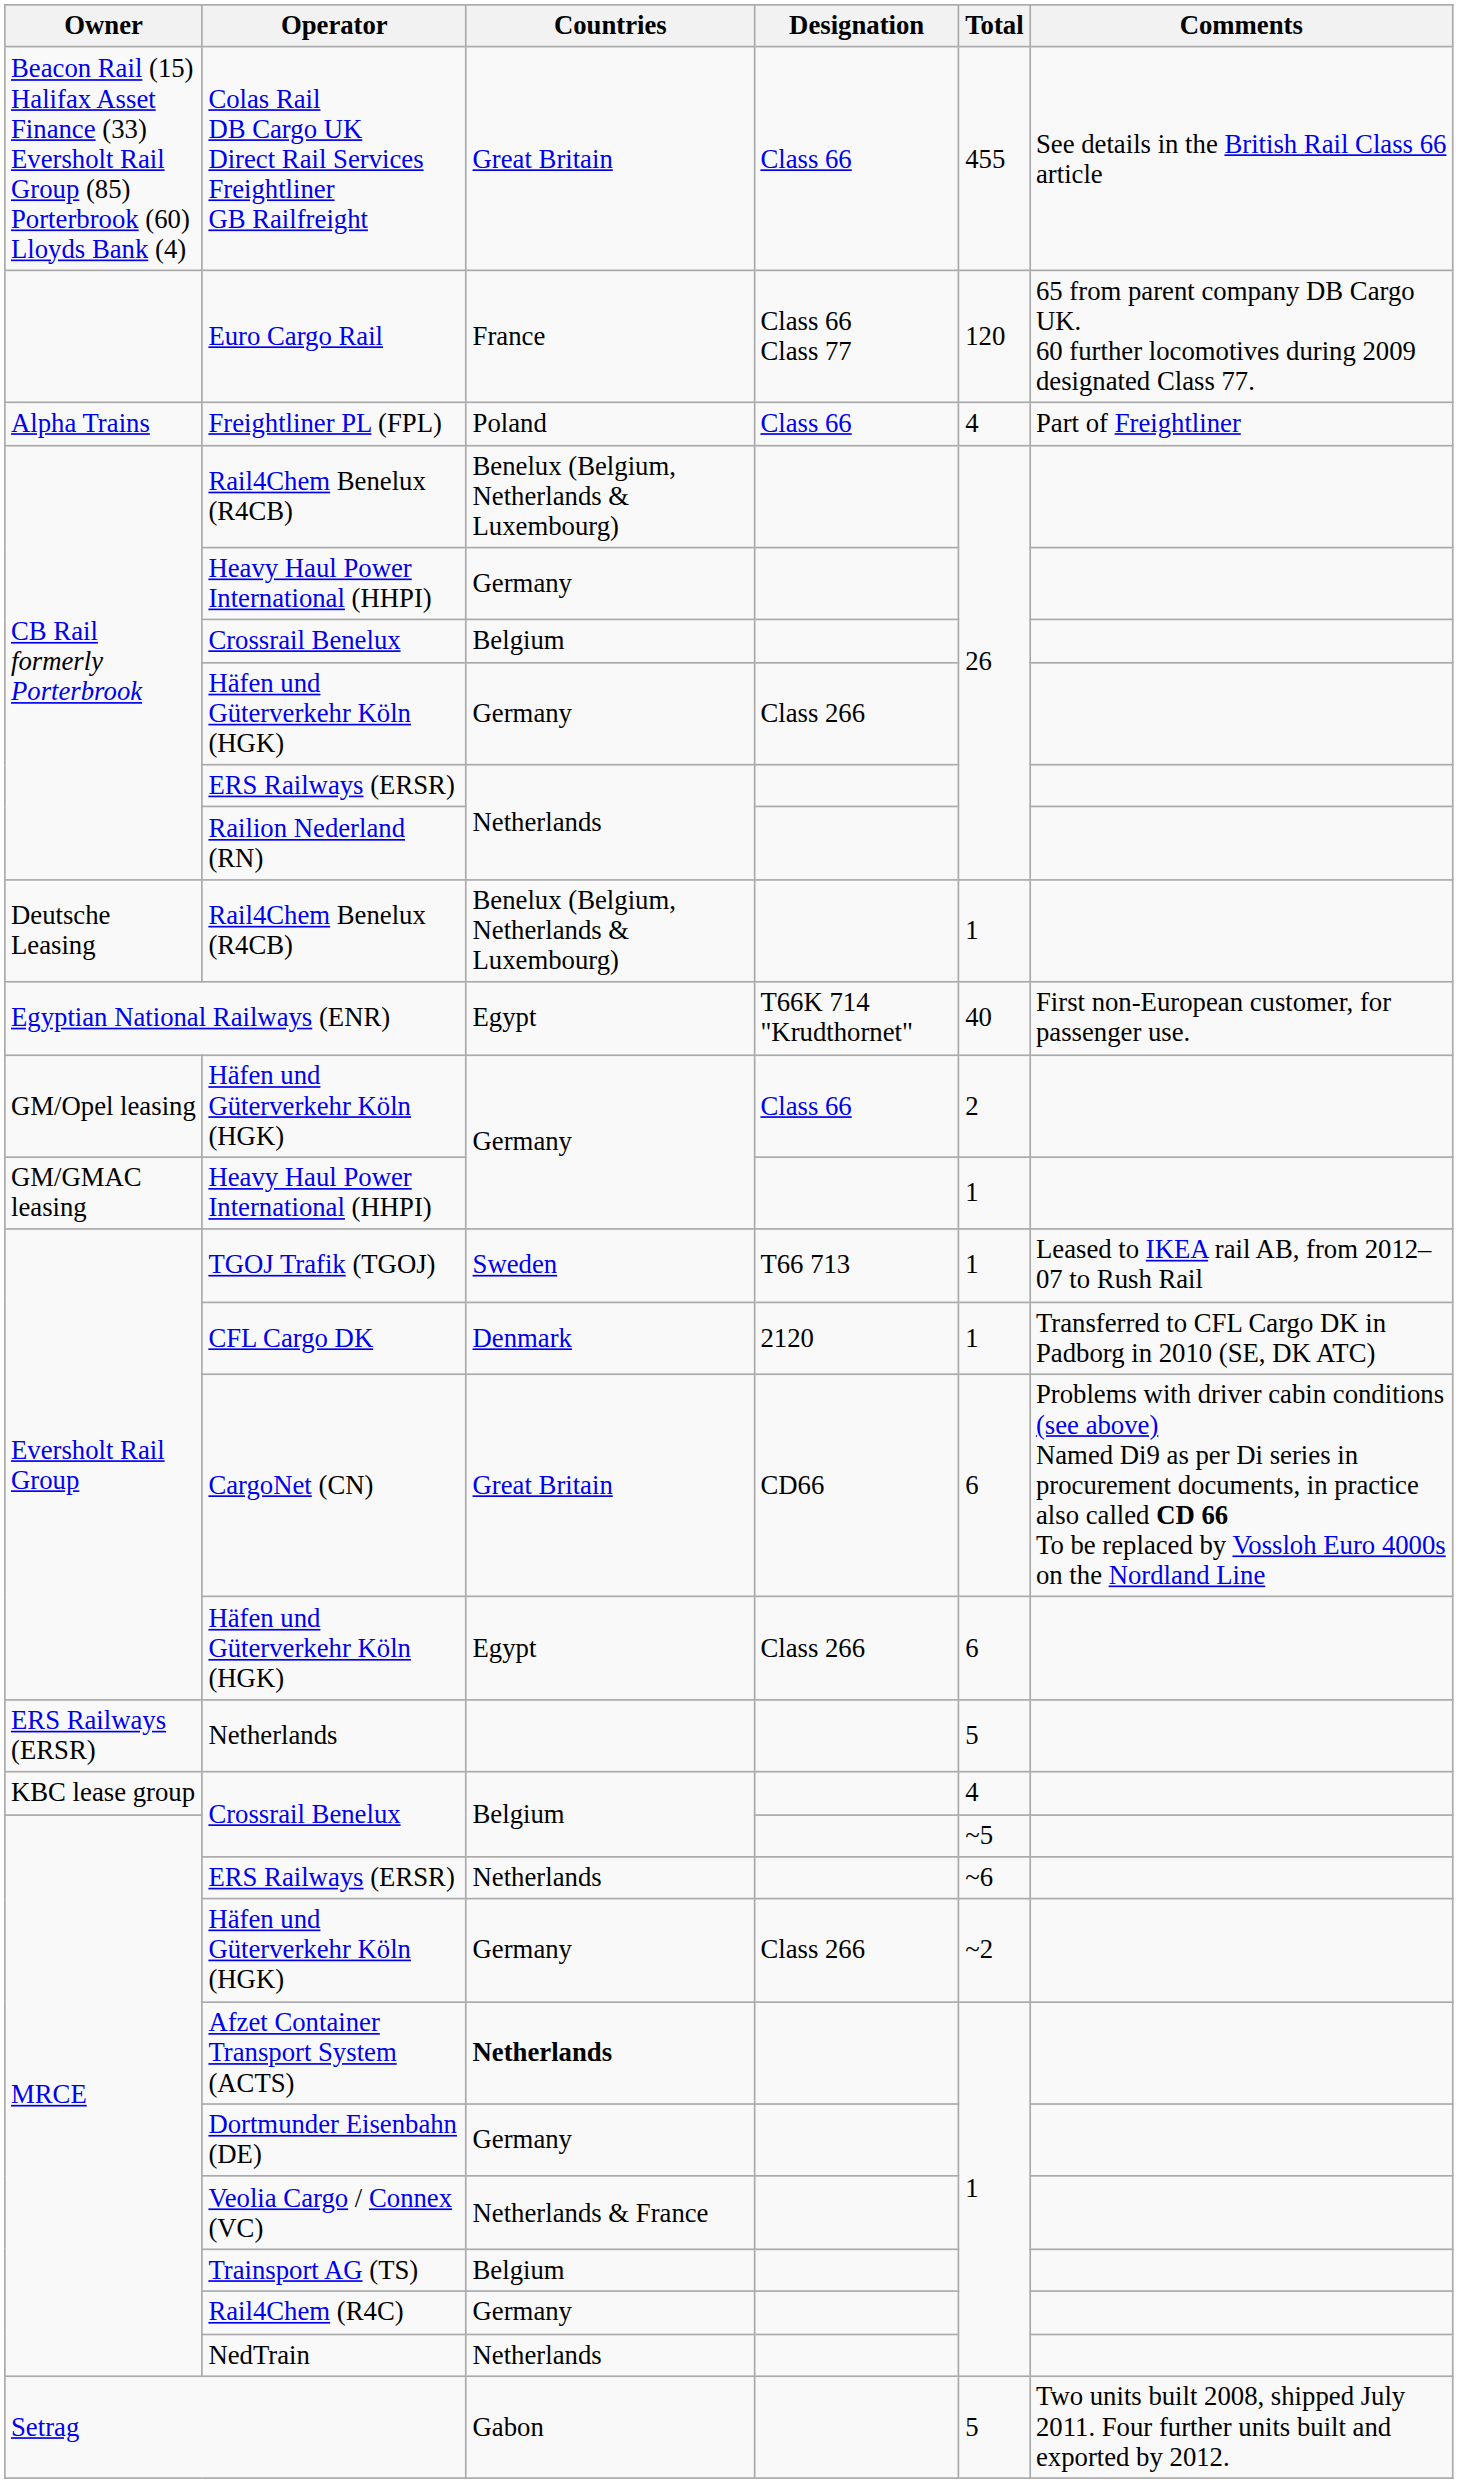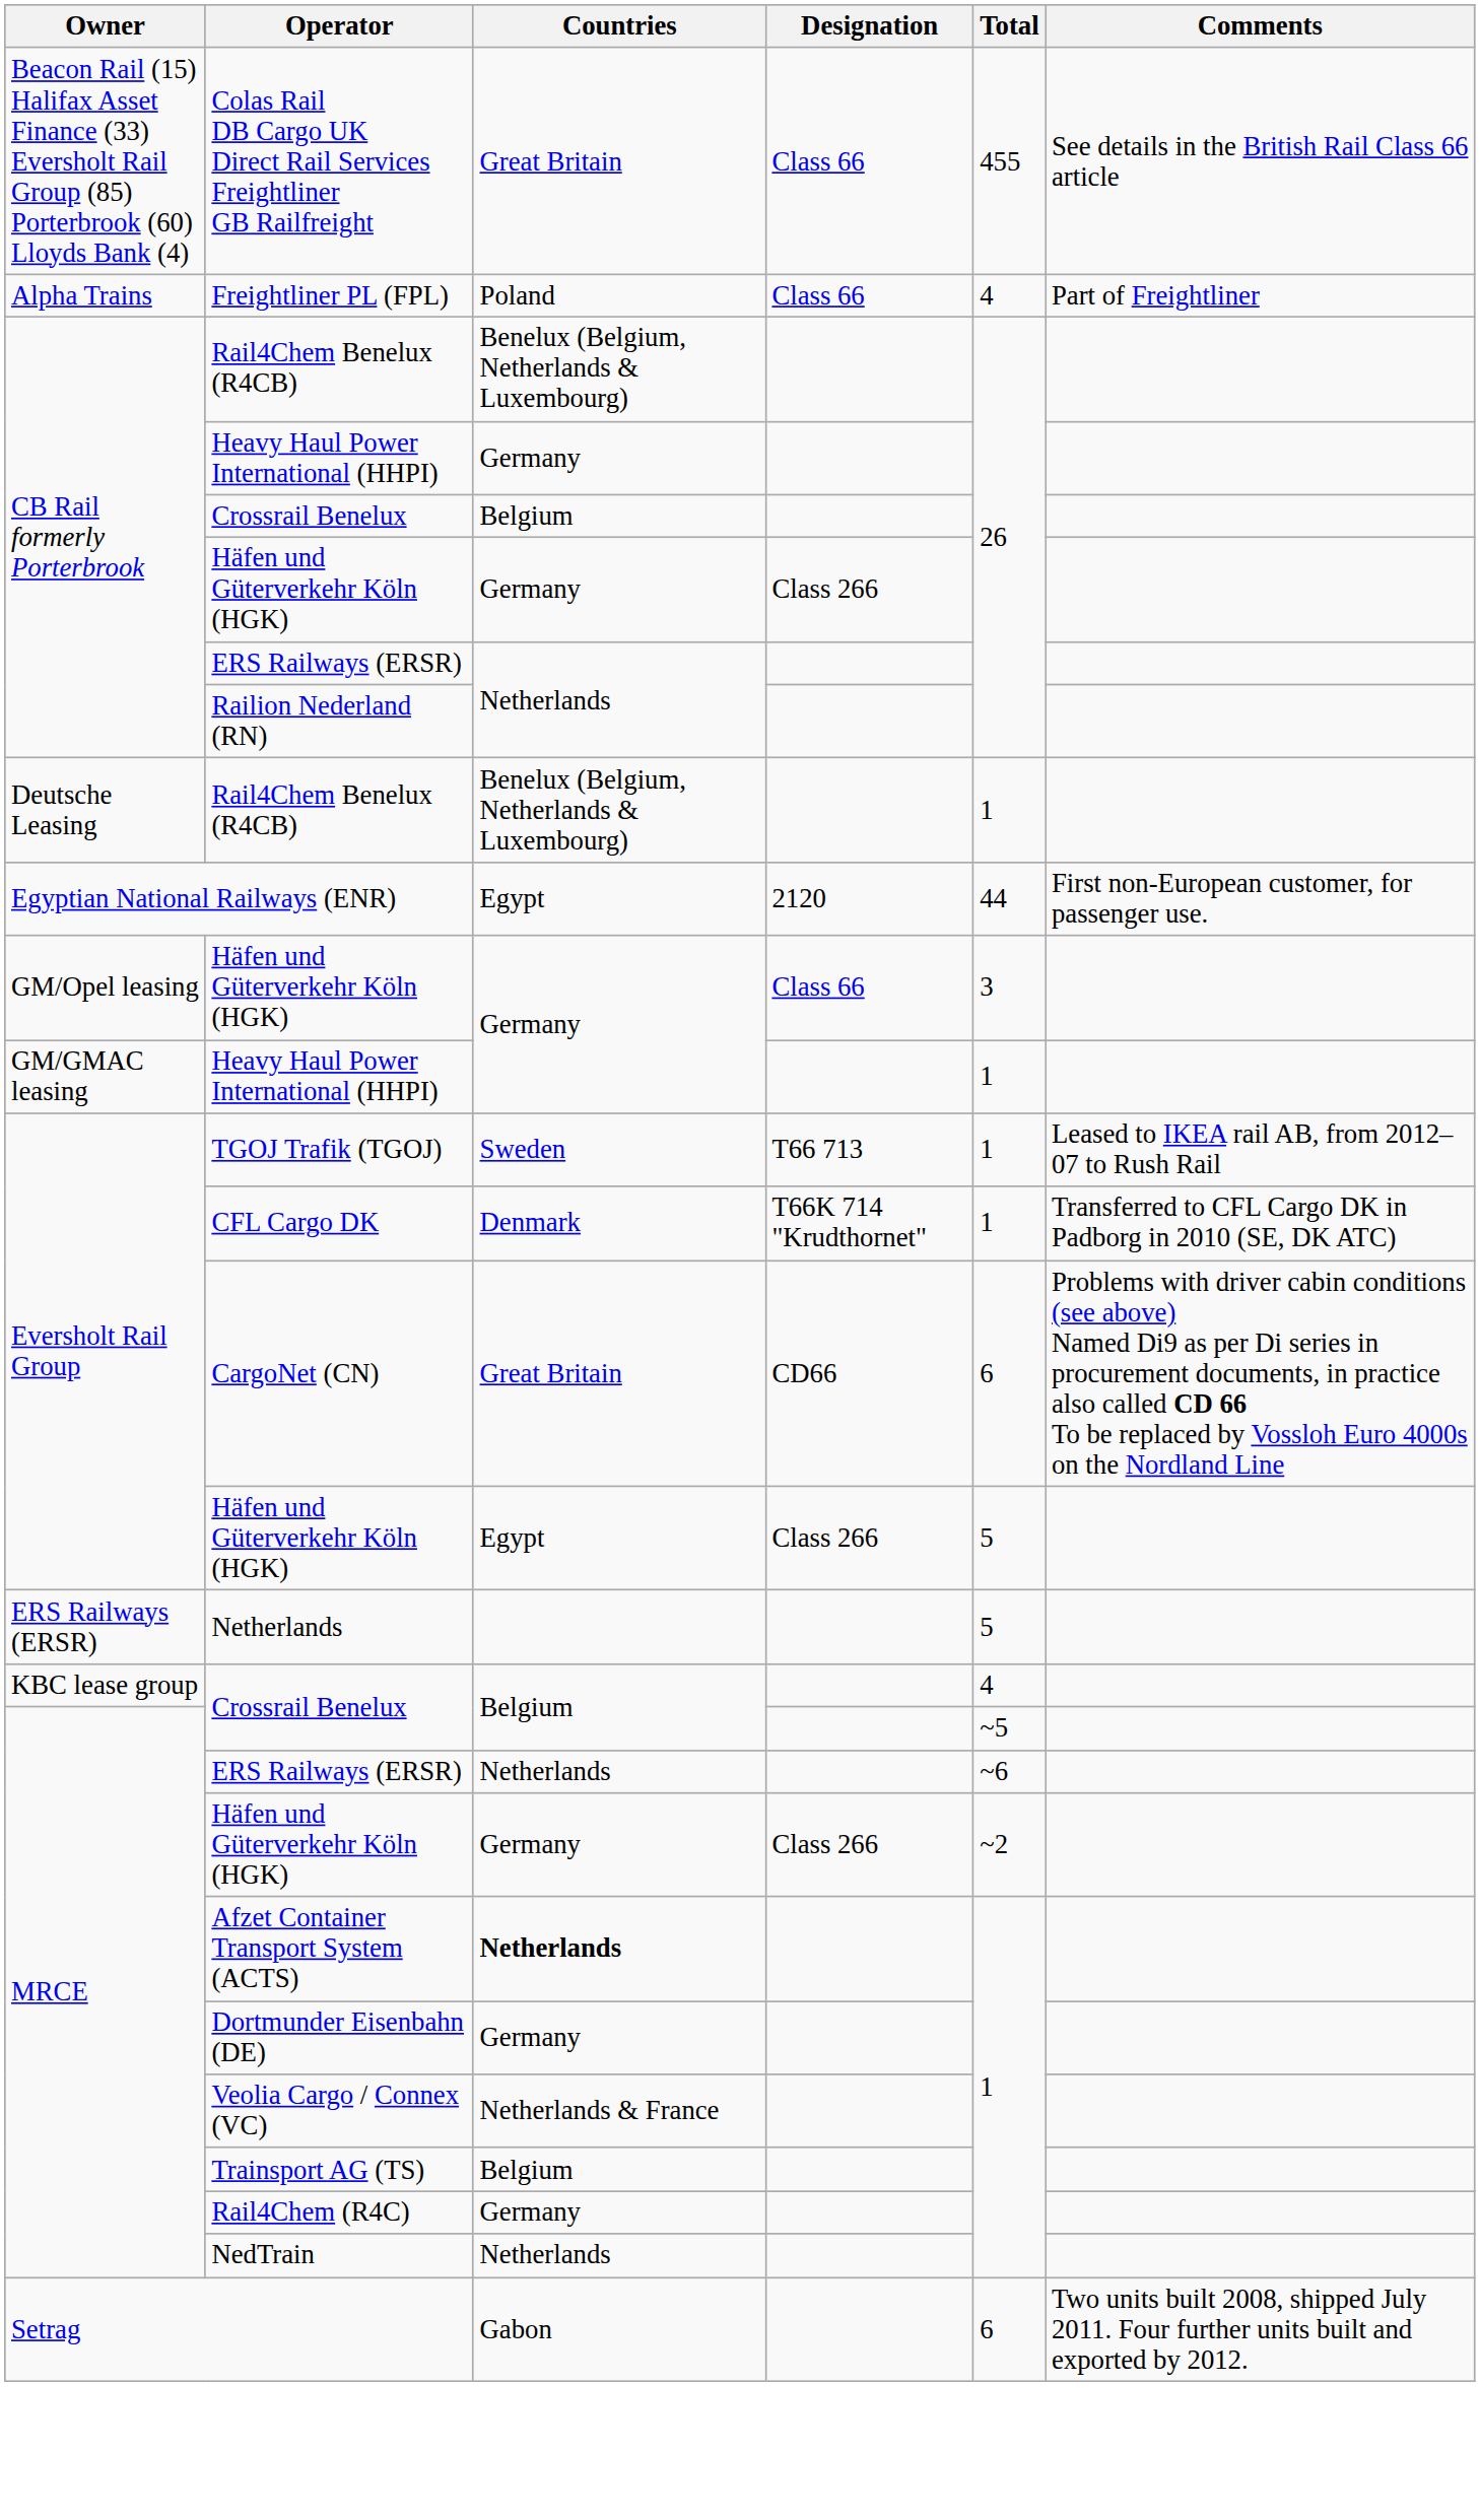- row: Euro Cargo Rail | France | Class 66 Class 77 | 120 | 65 from parent company DB Cargo UK. 60 further locomotives during 2009 designated Class 77.
Egyptian National Railways (ENR) | Designation: T66K 714 "Krudthornet" -> 2120
Egyptian National Railways (ENR) | Total: 40 -> 44
GM/Opel leasing / Häfen und Güterverkehr Köln (HGK) | Total: 2 -> 3
CFL Cargo DK | Designation: 2120 -> T66K 714 "Krudthornet"
Eversholt Rail Group / Häfen und Güterverkehr Köln (HGK) | Total: 6 -> 5
Setrag | Total: 5 -> 6
